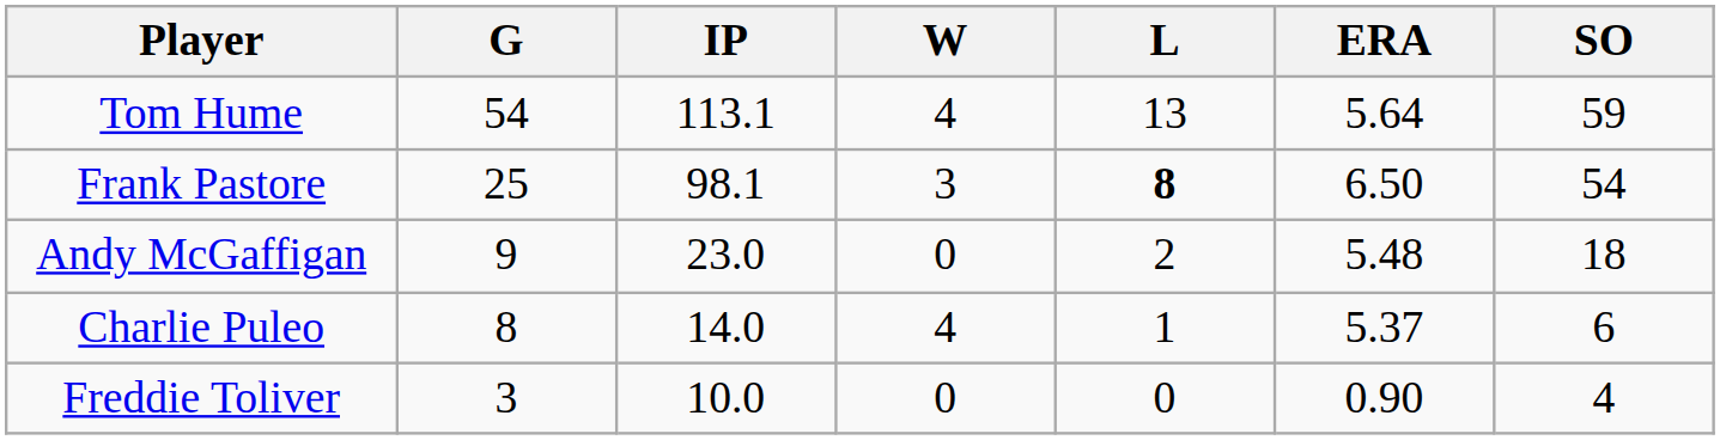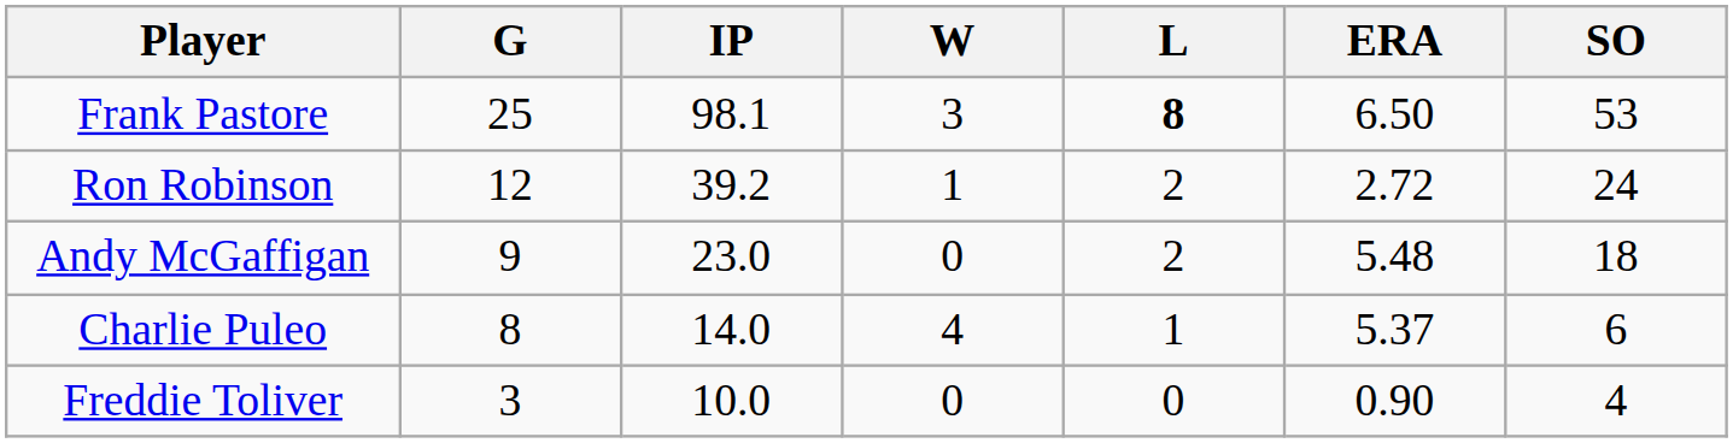- row: Tom Hume | 54 | 113.1 | 4 | 13 | 5.64 | 59
Frank Pastore | SO: 54 -> 53
+ row: Ron Robinson | 12 | 39.2 | 1 | 2 | 2.72 | 24
